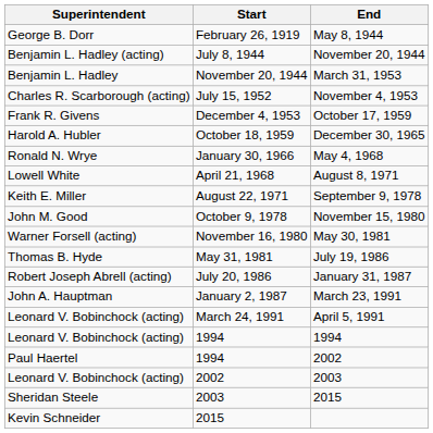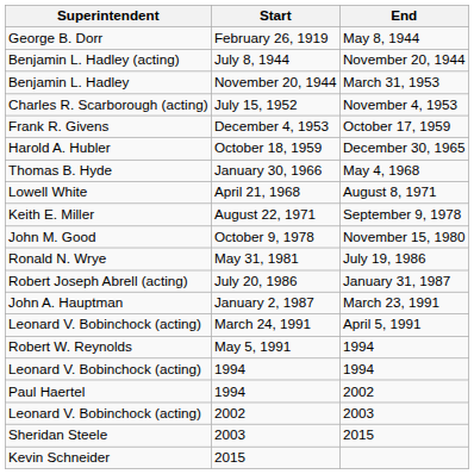January 30, 1966 | Superintendent: Ronald N. Wrye -> Thomas B. Hyde
- row: Warner Forsell (acting) | November 16, 1980 | May 30, 1981
May 31, 1981 | Superintendent: Thomas B. Hyde -> Ronald N. Wrye
+ row: Robert W. Reynolds | May 5, 1991 | 1994
